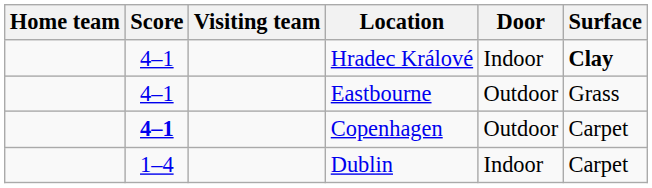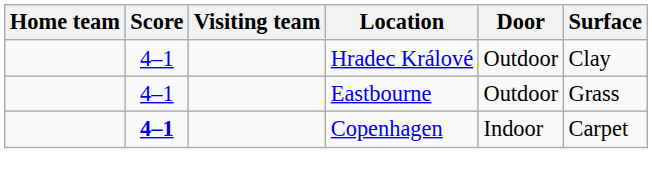Hradec Králové | Door: Indoor -> Outdoor
Hradec Králové | Surface: bold -> normal
Copenhagen | Door: Outdoor -> Indoor
- row: 1–4 | Dublin | Indoor | Carpet
